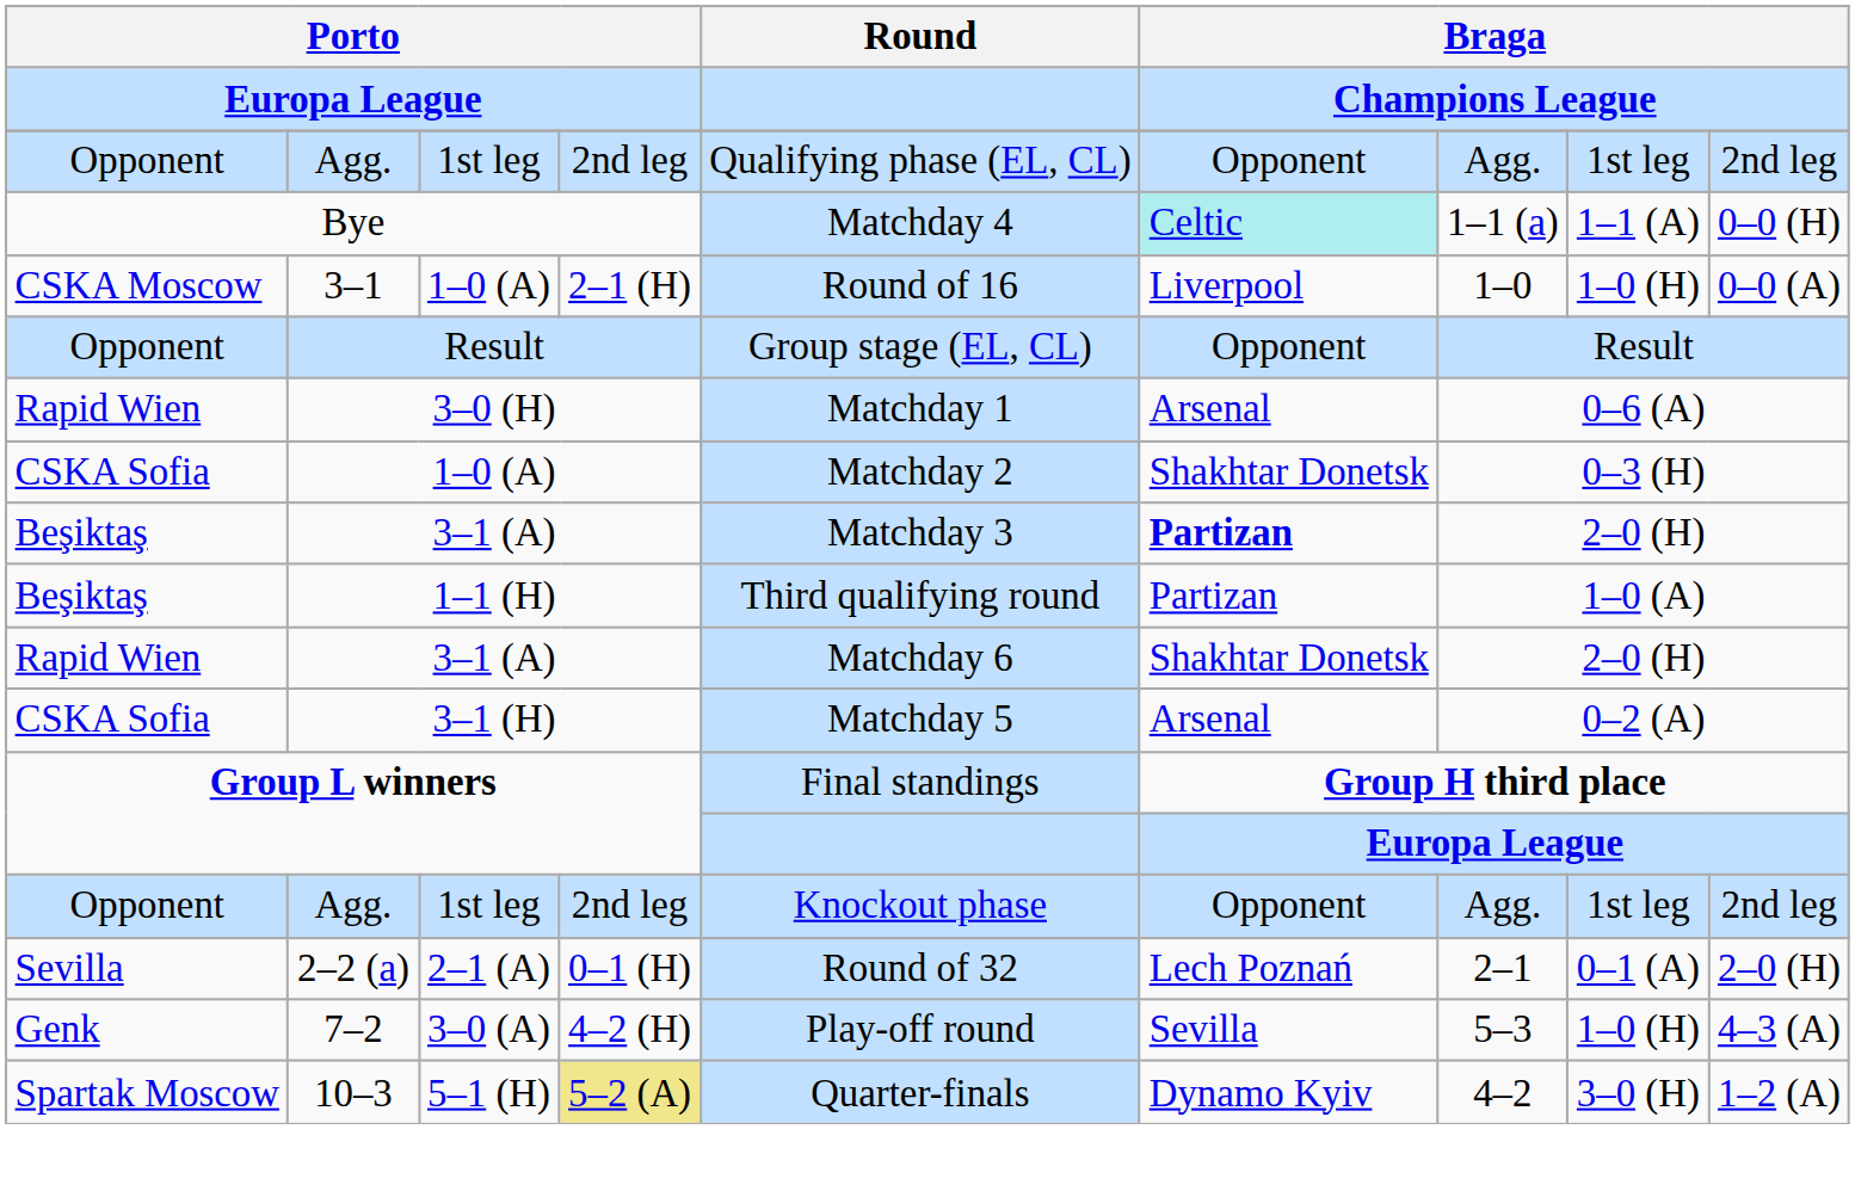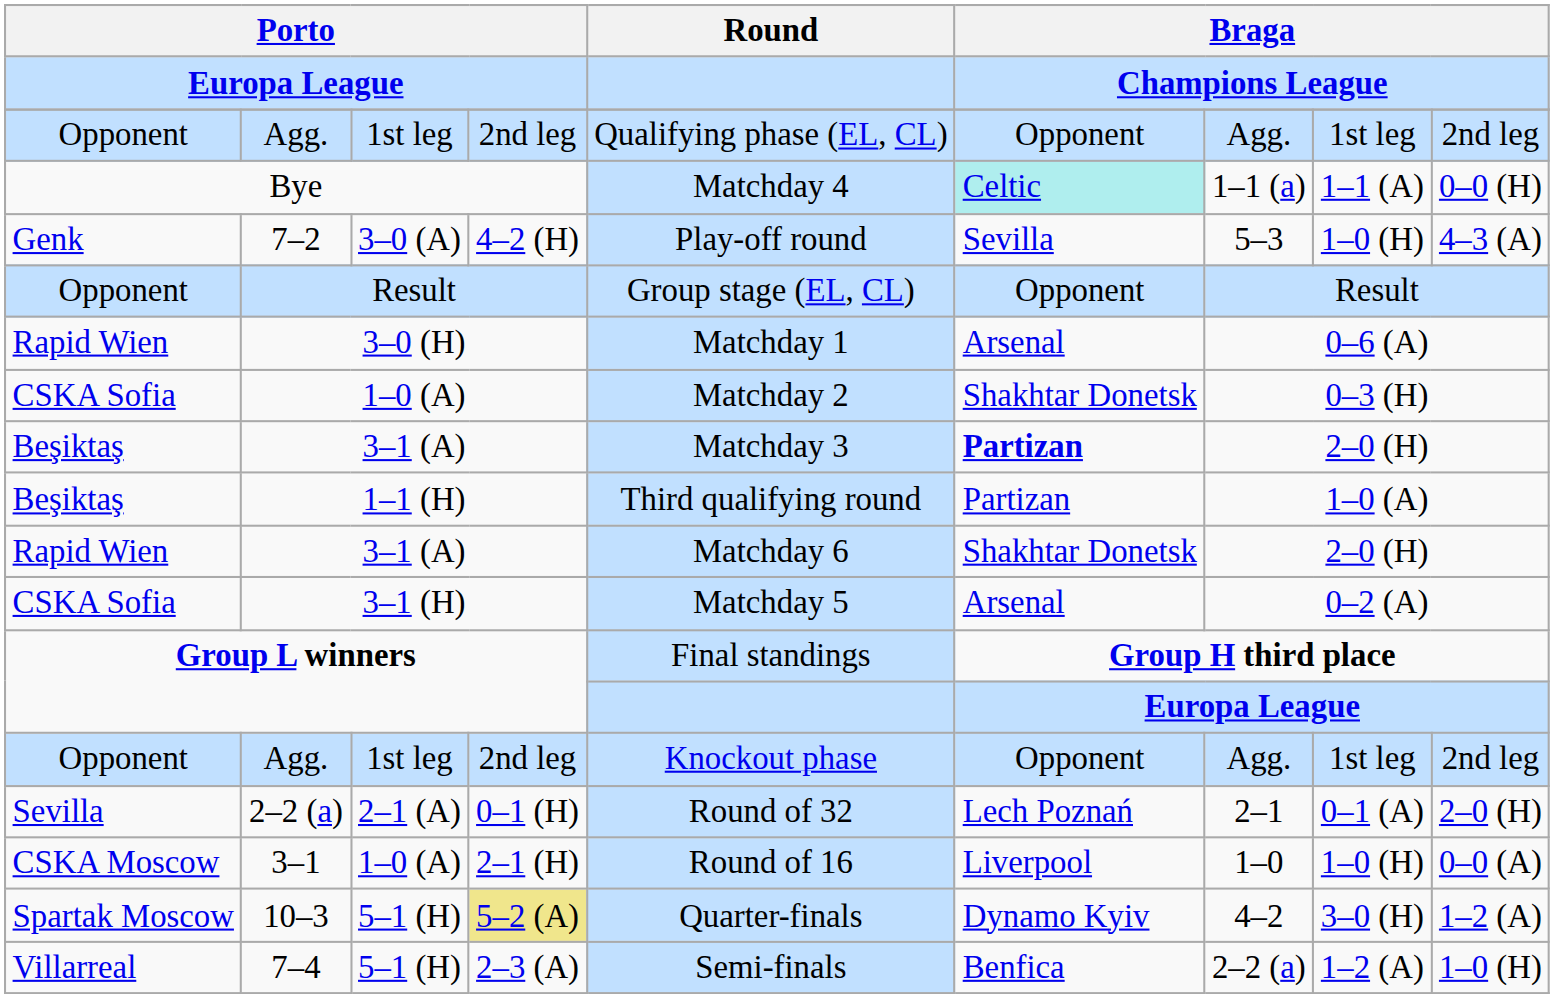rows swapped: 7–2 <-> 3–1
+ row: Villarreal | 7–4 | 5–1 (H) | 2–3 (A) | Semi-finals | Benfica | 2–2 (a) | 1–2 (A) | 1–0 (H)
